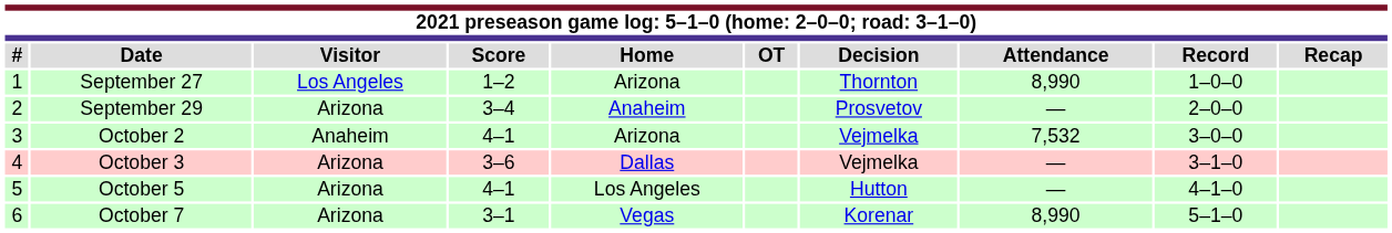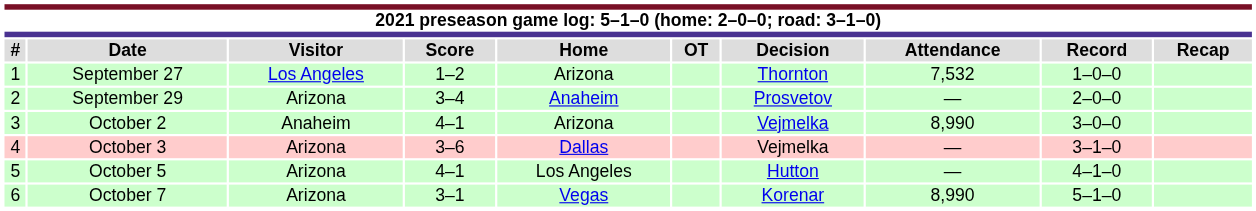September 27 | Attendance: 8,990 -> 7,532
October 2 | Attendance: 7,532 -> 8,990
